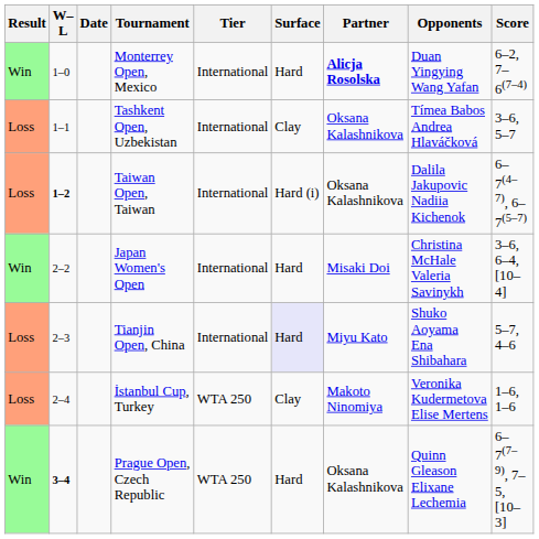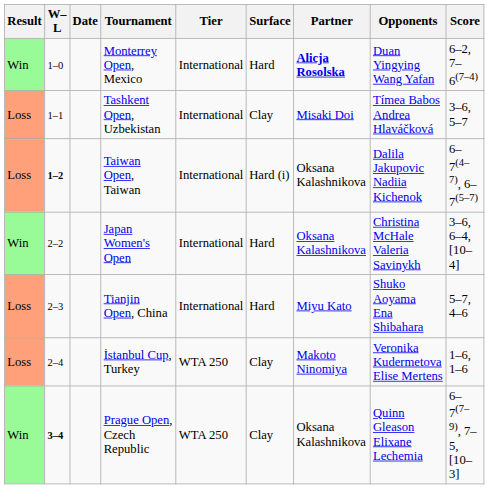Tashkent Open, Uzbekistan | Partner: Oksana Kalashnikova -> Misaki Doi
Japan Women's Open | Partner: Misaki Doi -> Oksana Kalashnikova
Tianjin Open, China | Surface: lavender background -> no background
Prague Open, Czech Republic | Surface: Hard -> Clay
